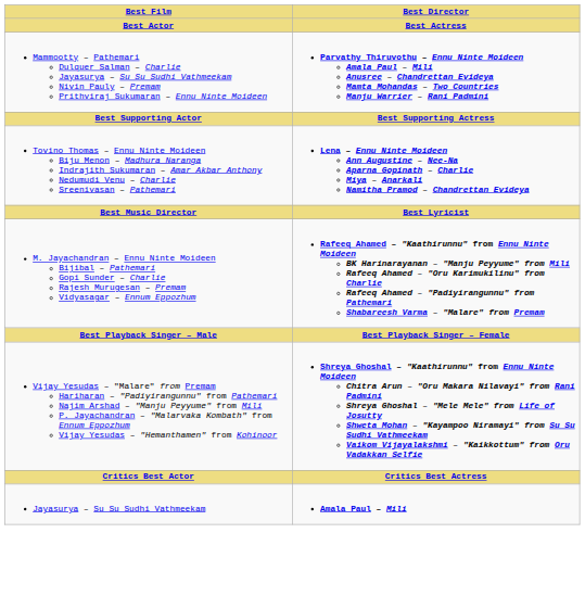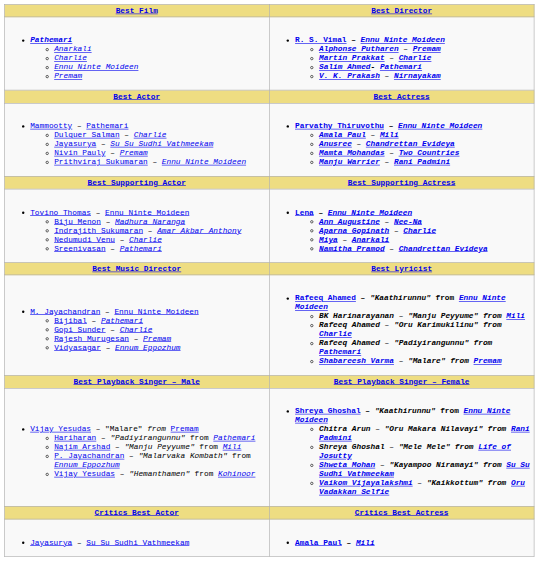+ row: Pathemari Anarkali Charlie Ennu Ninte Moideen Premam | R. S. Vimal – Ennu Ninte Moideen Alphonse Putharen – Premam Martin Prakkat – Charlie Salim Ahmed- Pathemari V. K. Prakash – Nirnayakam
